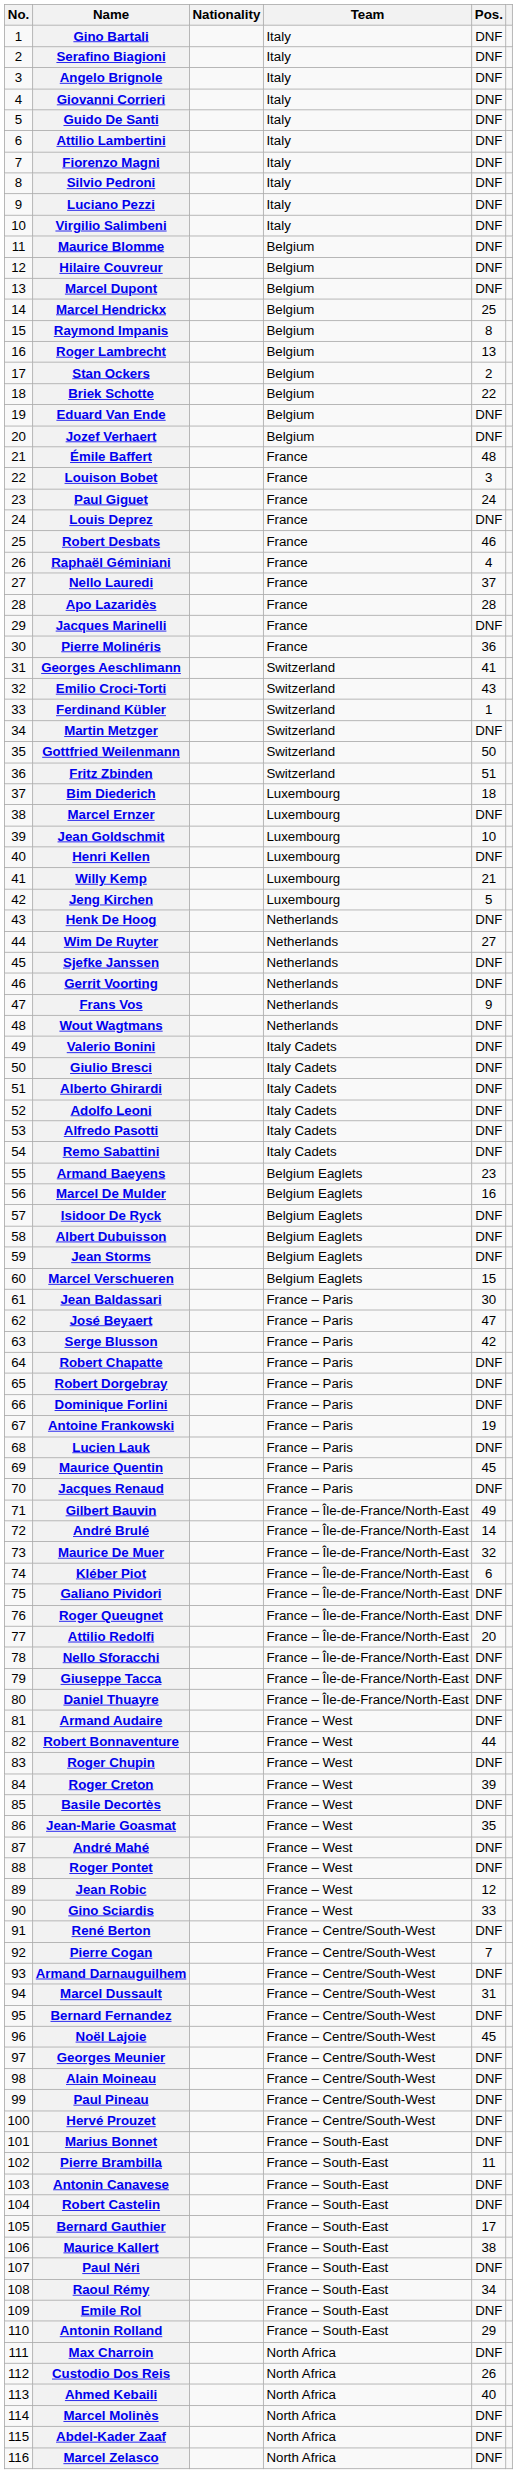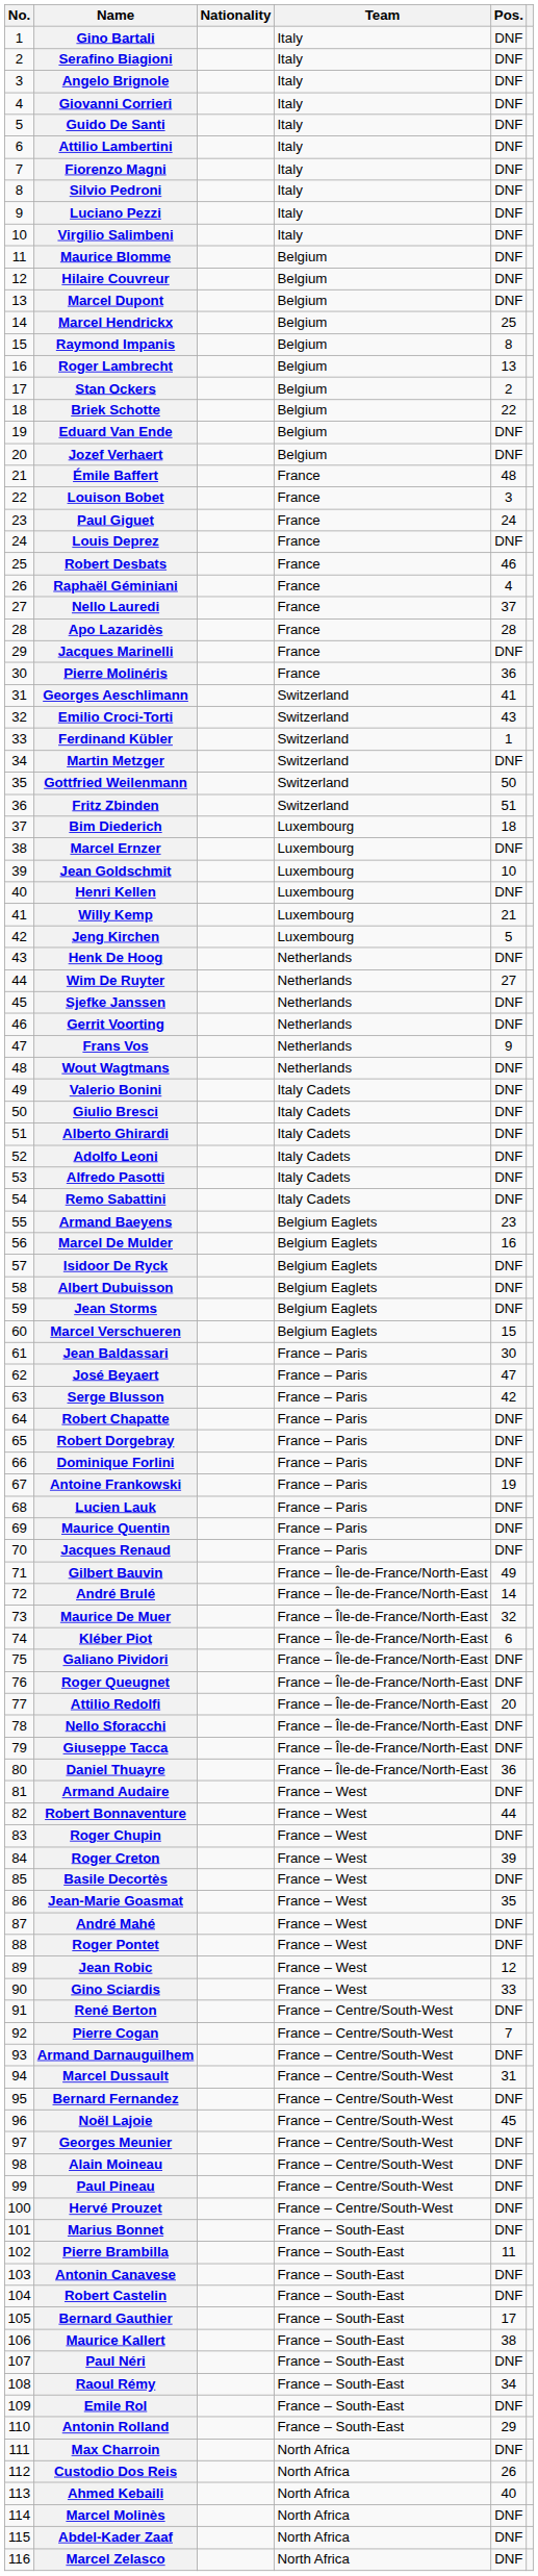Maurice Quentin | Pos.: 45 -> DNF
Daniel Thuayre | Pos.: DNF -> 36
